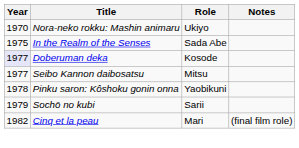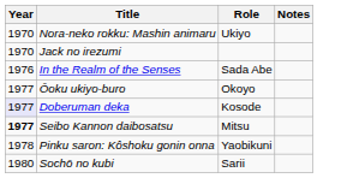+ row: 1970 | Jack no irezumi
In the Realm of the Senses | Year: 1975 -> 1976
+ row: 1977 | Ōoku ukiyo-buro | Okoyo
Seibo Kannon daibosatsu | Year: normal -> bold
Sochō no kubi | Year: 1979 -> 1980
- row: 1982 | Cinq et la peau | Mari | (final film role)
